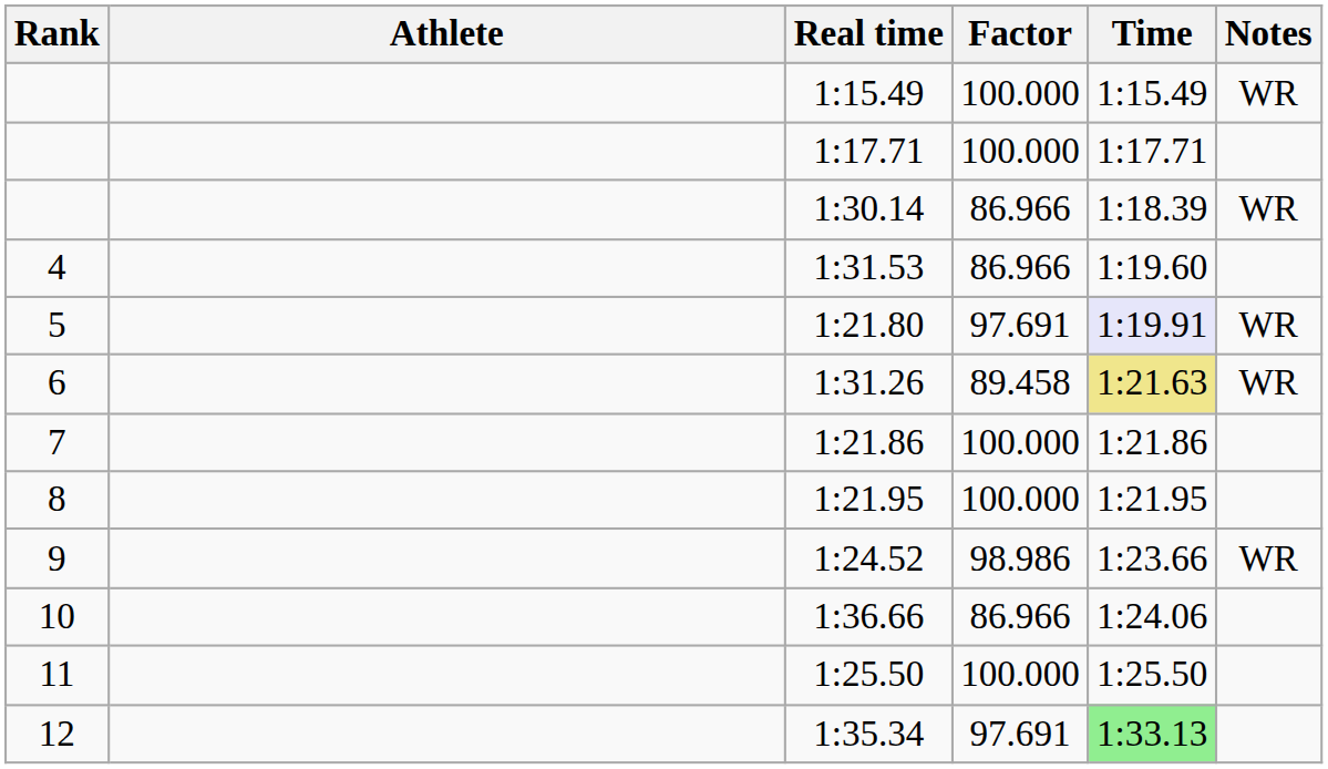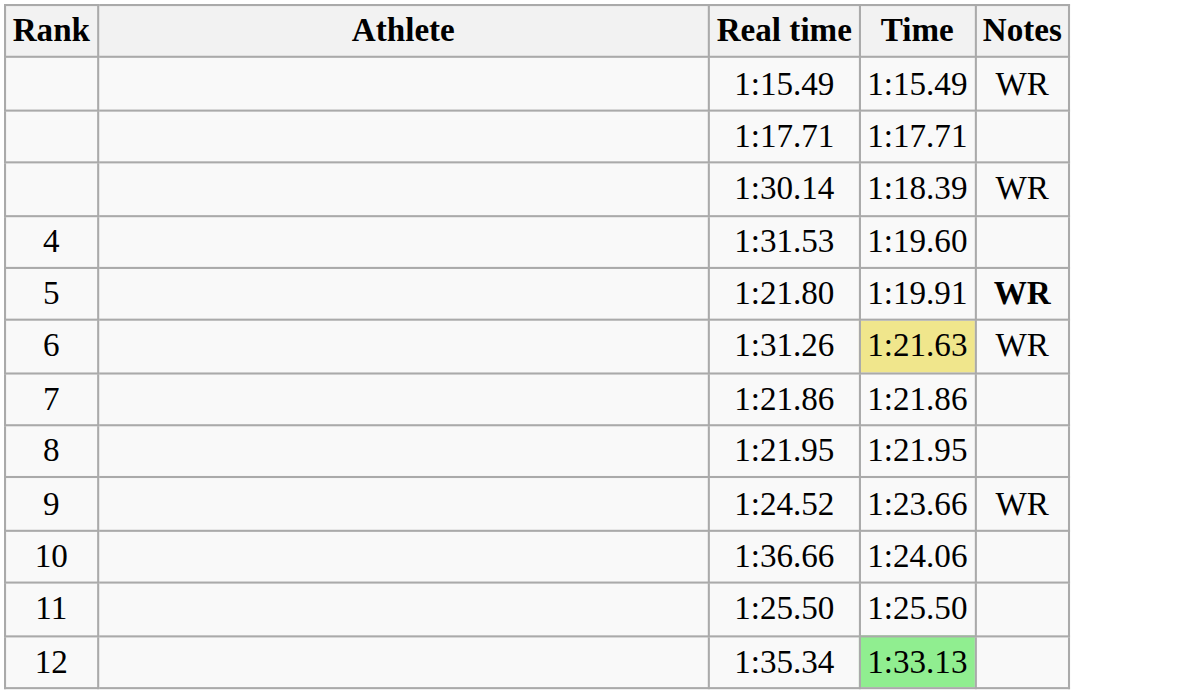- column: Factor | 100.000 | 100.000 | 86.966 | 86.966 | 97.691 | 89.458 | 100.000 | 100.000 | 98.986 | 86.966 | 100.000 | 97.691
1:21.80 | Time: lavender background -> no background
1:21.80 | Notes: normal -> bold
